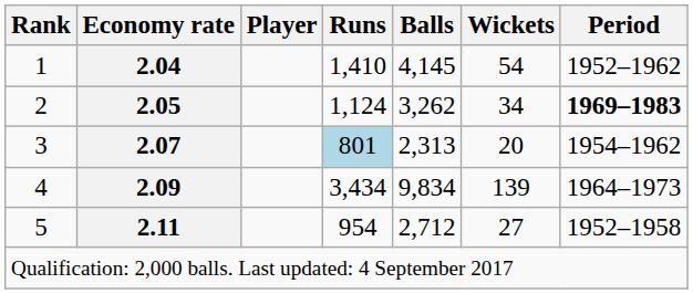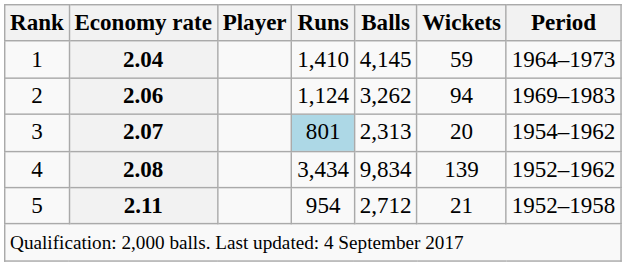1 | Wickets: 54 -> 59
1 | Period: 1952–1962 -> 1964–1973
2 | Economy rate: 2.05 -> 2.06
2 | Wickets: 34 -> 94
2 | Period: bold -> normal
4 | Economy rate: 2.09 -> 2.08
4 | Period: 1964–1973 -> 1952–1962
5 | Wickets: 27 -> 21
